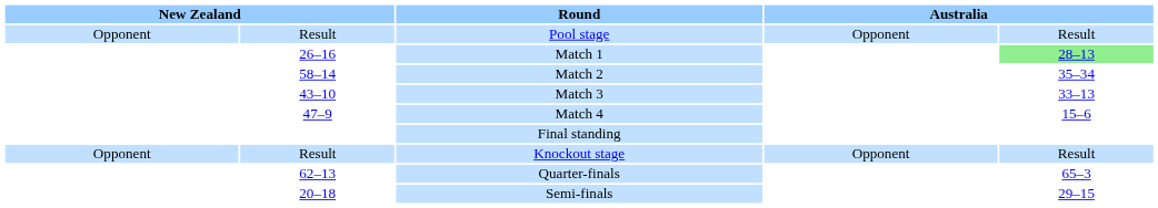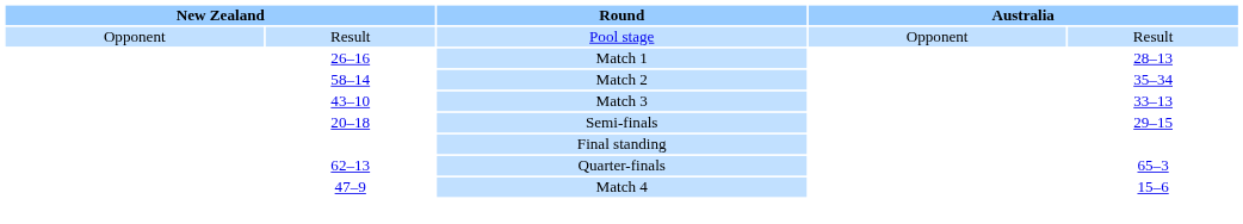Match 1 | column 5: lightgreen background -> no background
rows swapped: Match 4 <-> Semi-finals
- row: Opponent | Result | Knockout stage | Opponent | Result
